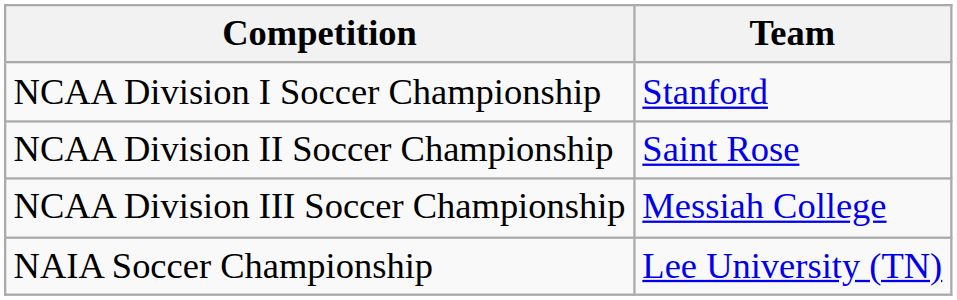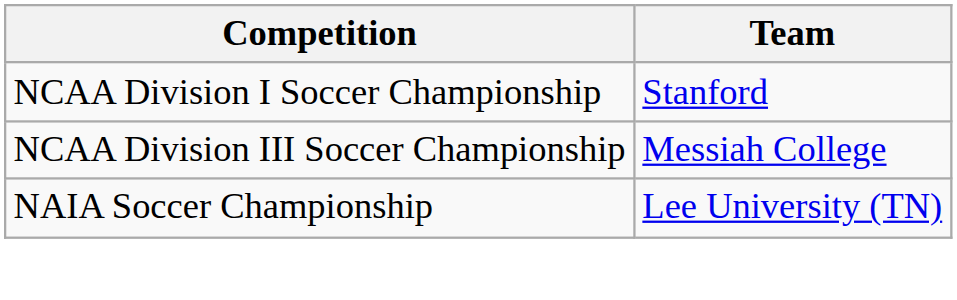- row: NCAA Division II Soccer Championship | Saint Rose
